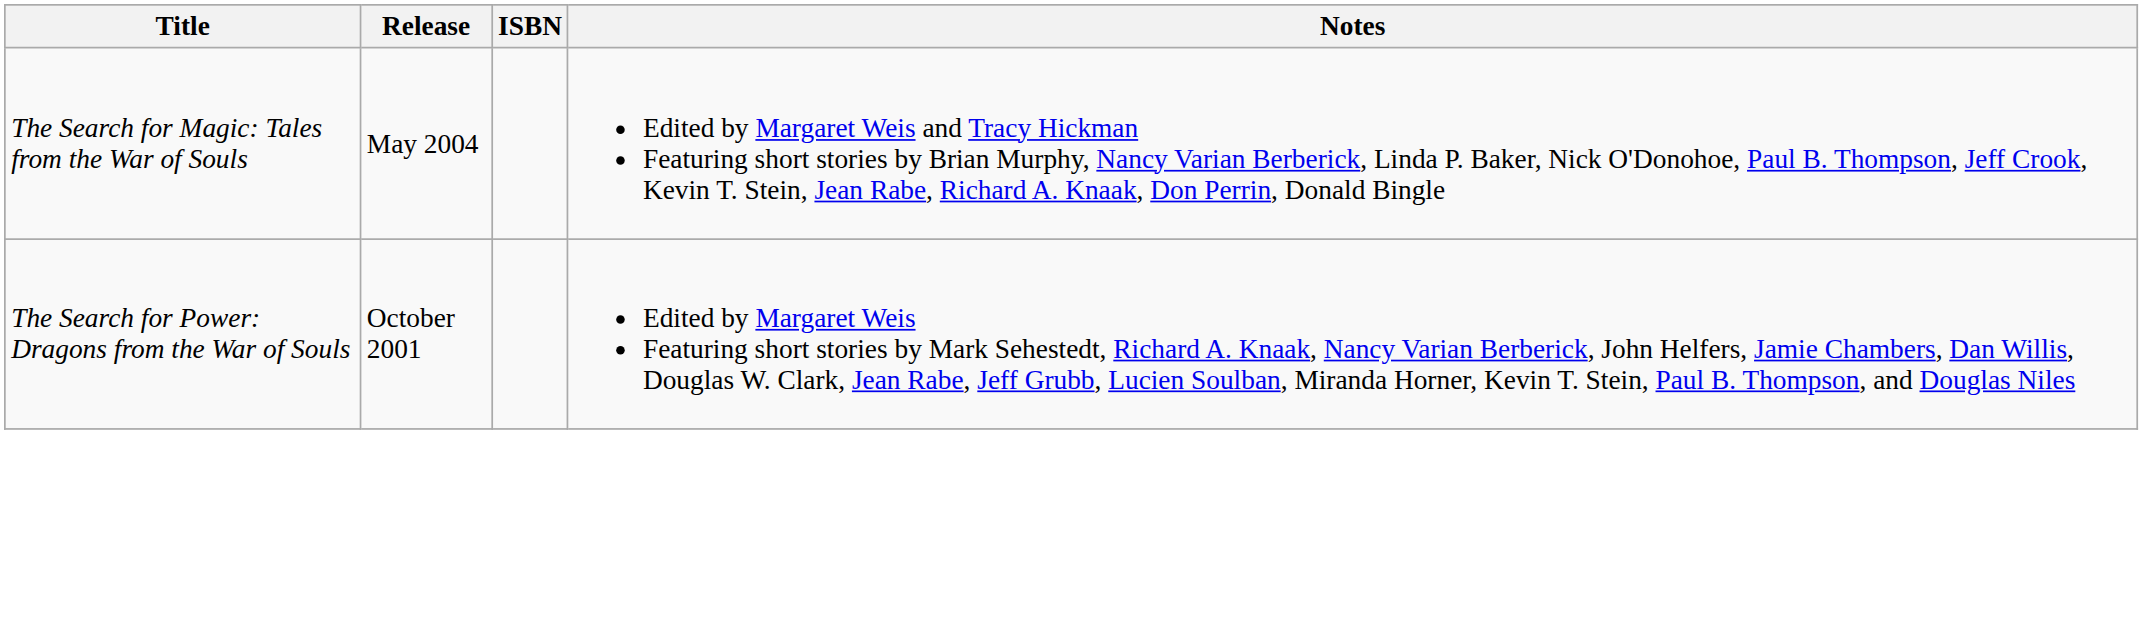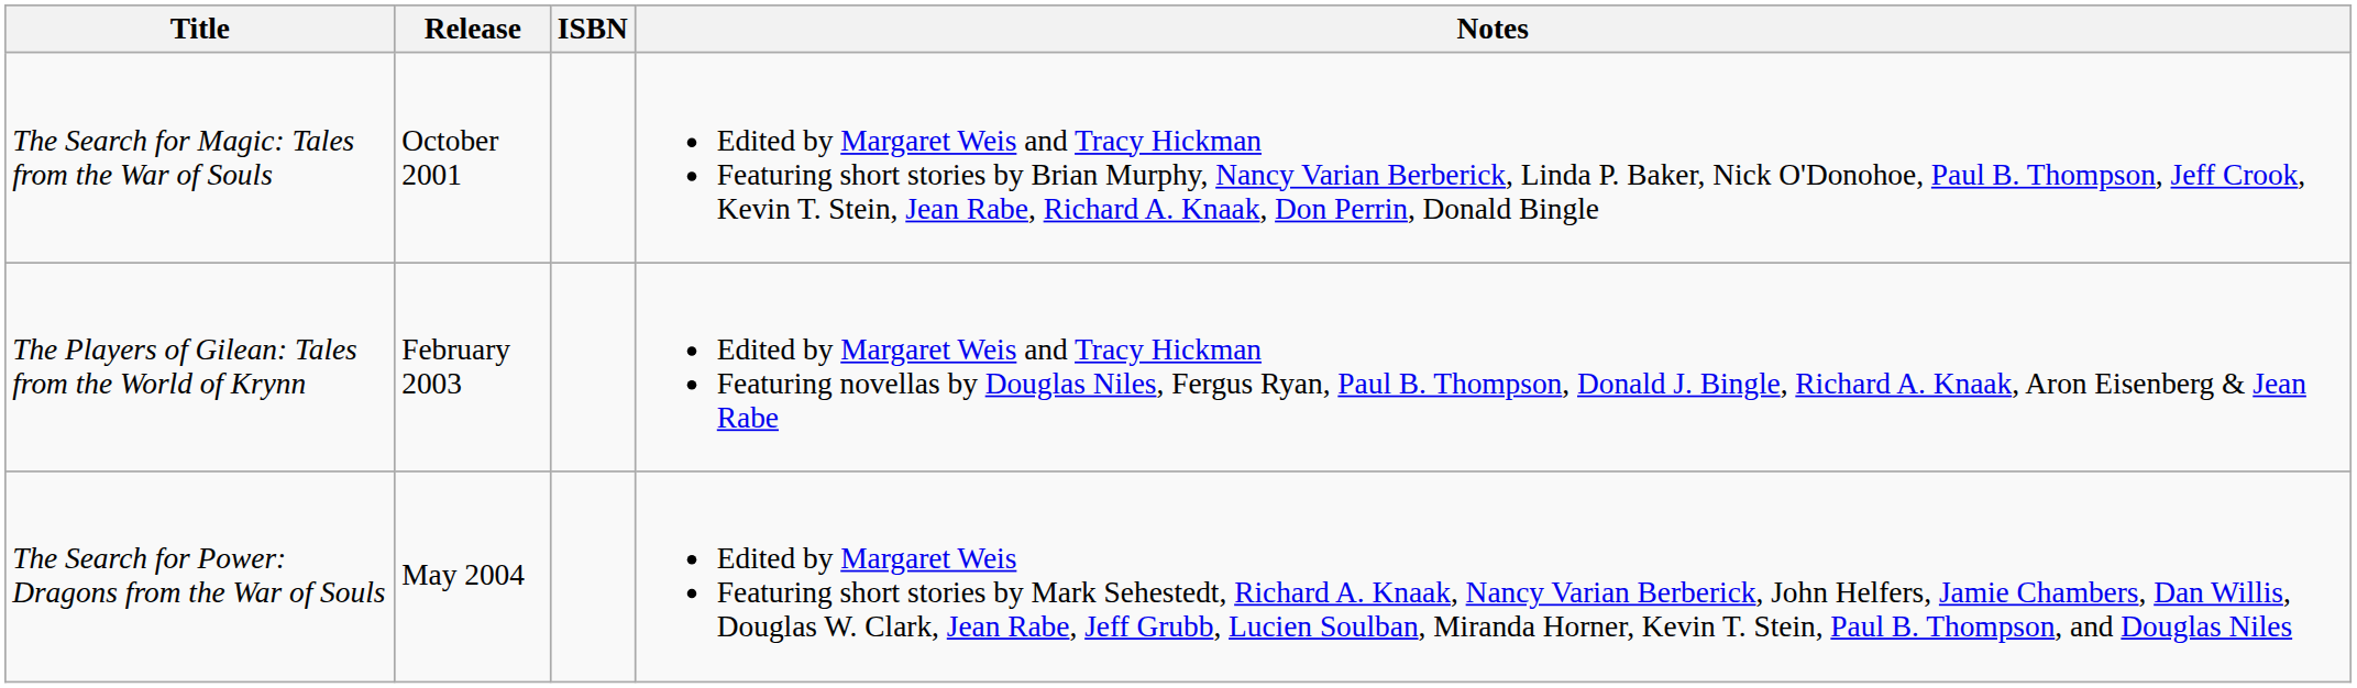The Search for Magic: Tales from the War of Souls | Release: May 2004 -> October 2001
+ row: The Players of Gilean: Tales from the World of Krynn | February 2003 | Edited by Margaret Weis and Tracy Hickman Featuring novellas by Douglas Niles, Fergus Ryan, Paul B. Thompson, Donald J. Bingle, Richard A. Knaak, Aron Eisenberg & Jean Rabe
The Search for Power: Dragons from the War of Souls | Release: October 2001 -> May 2004
